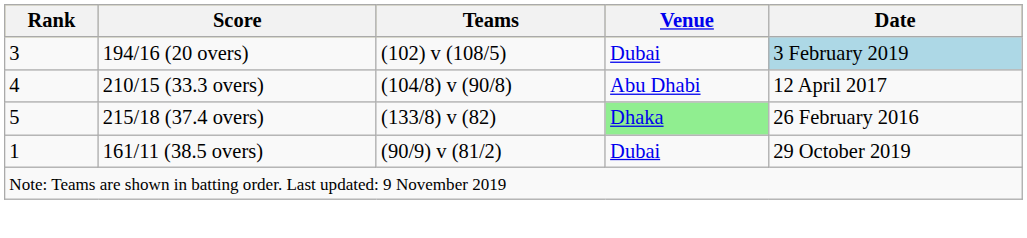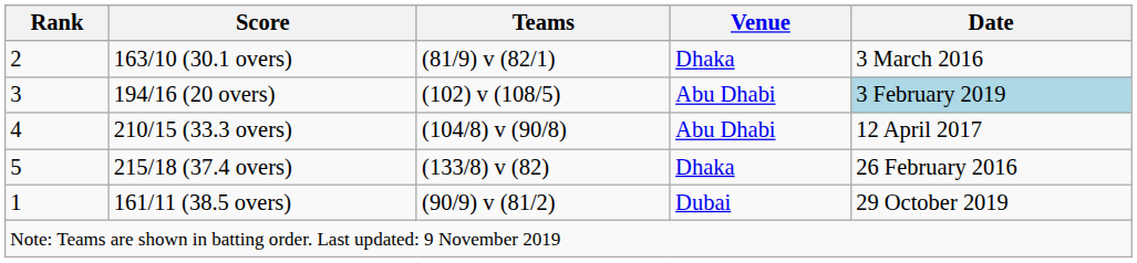+ row: 2 | 163/10 (30.1 overs) | (81/9) v (82/1) | Dhaka | 3 March 2016
194/16 (20 overs) | Venue: Dubai -> Abu Dhabi
215/18 (37.4 overs) | Venue: lightgreen background -> no background
